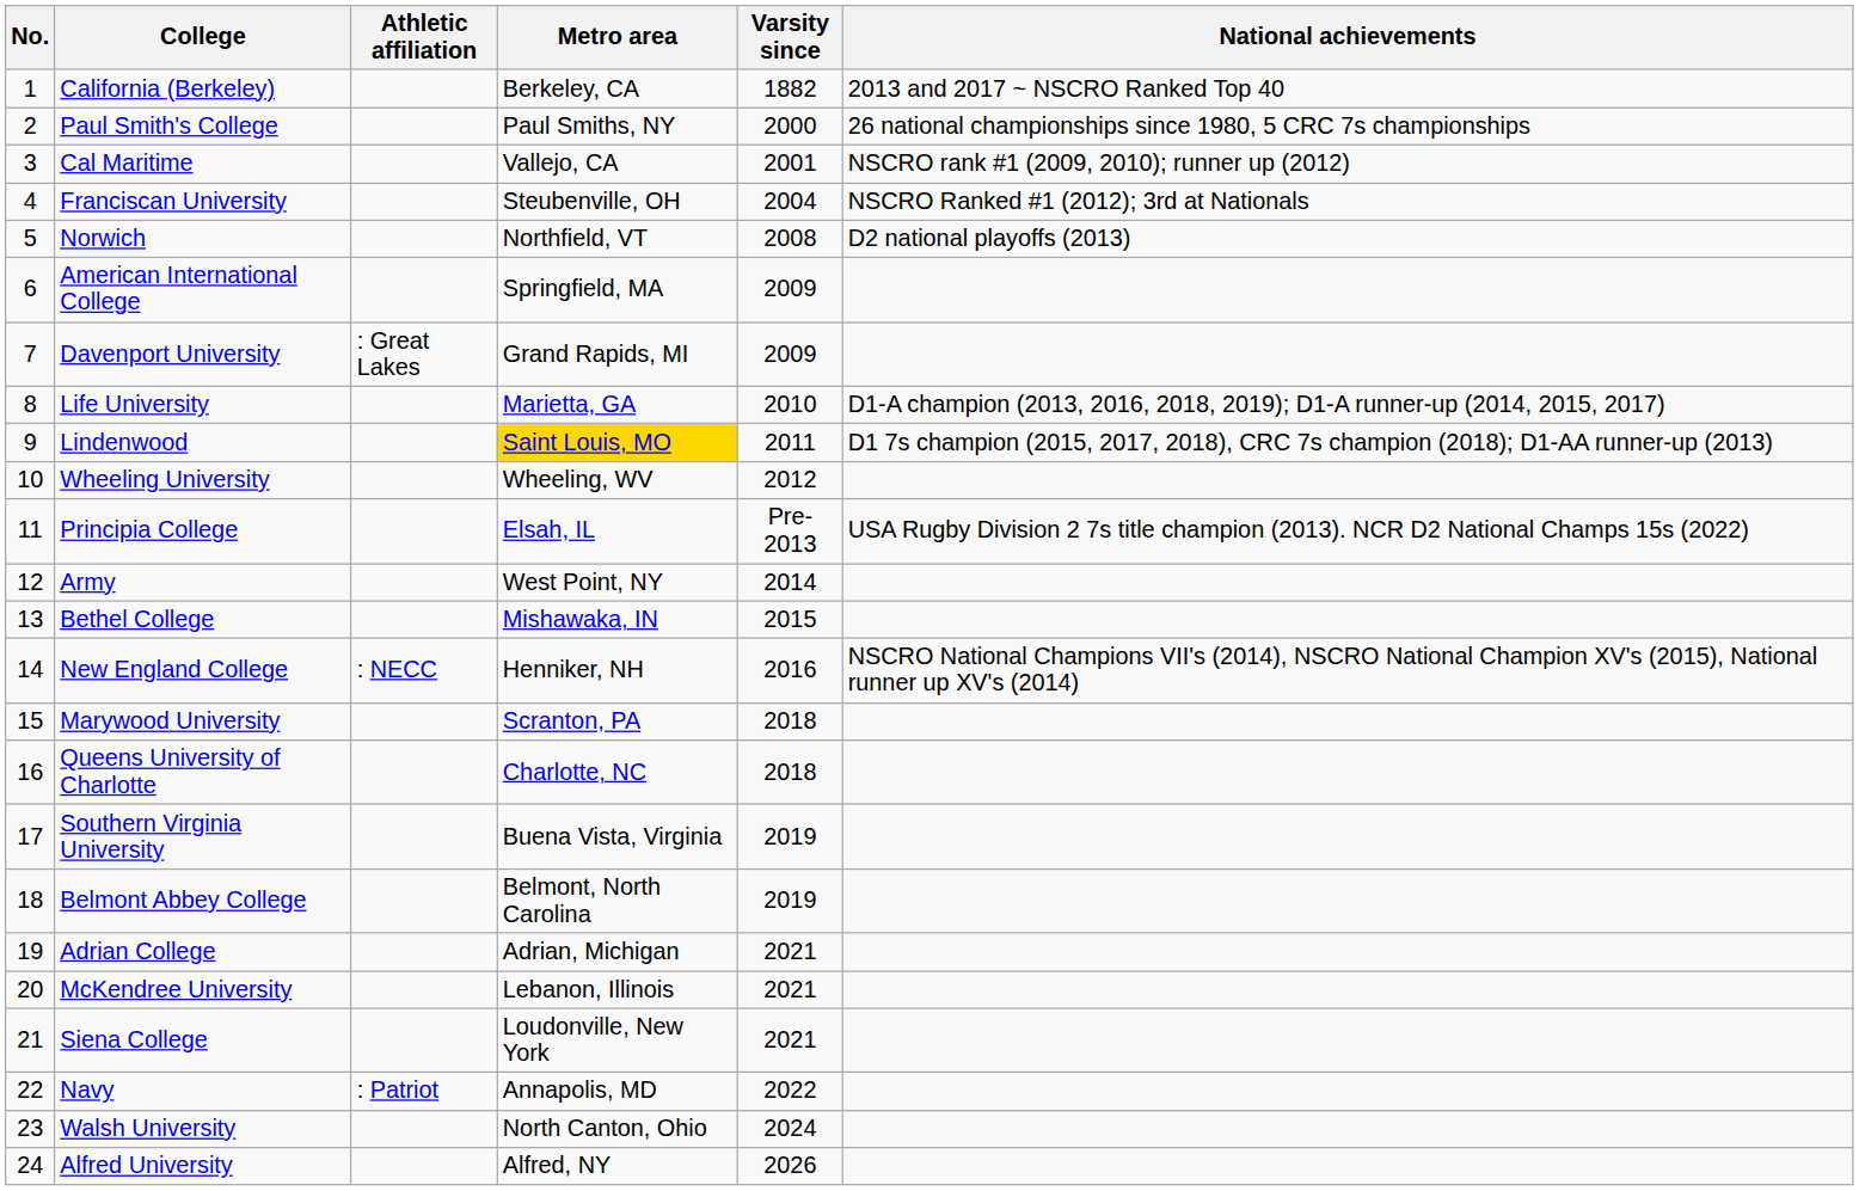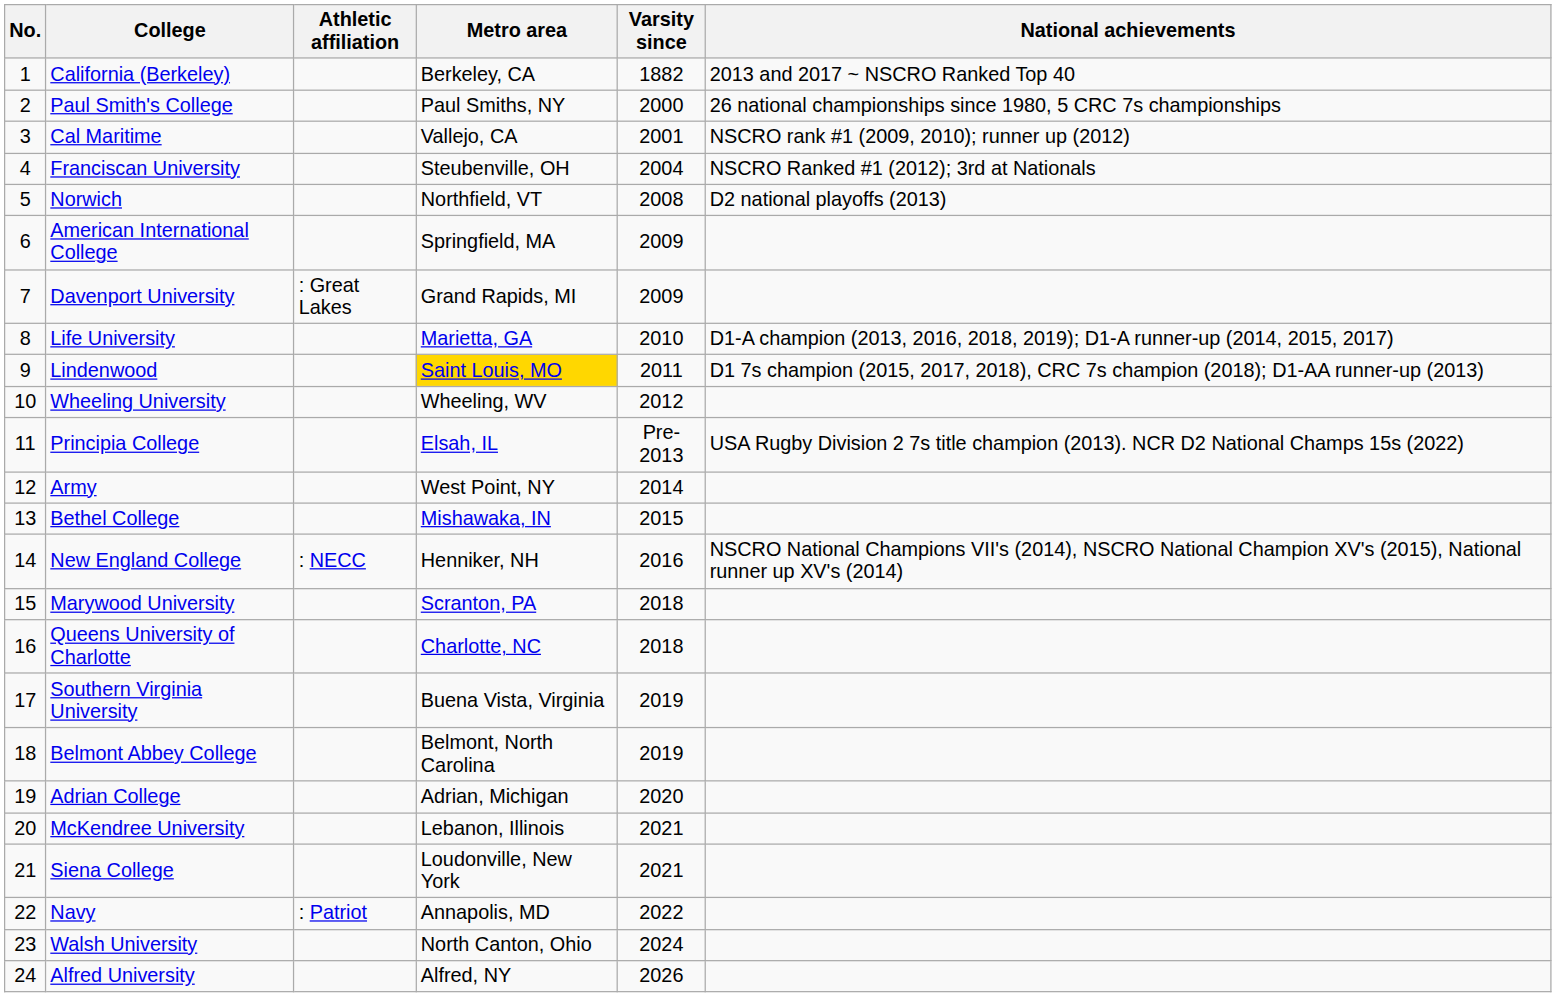Adrian College | Varsity since: 2021 -> 2020
